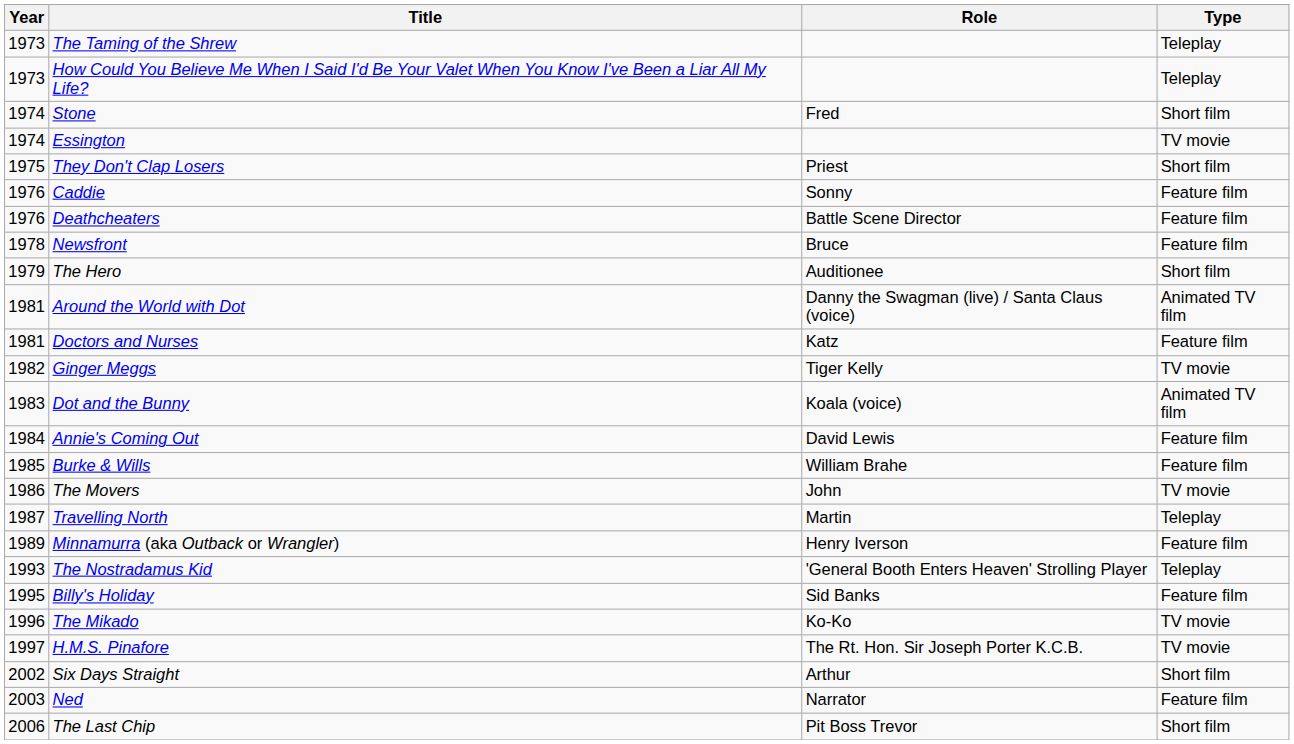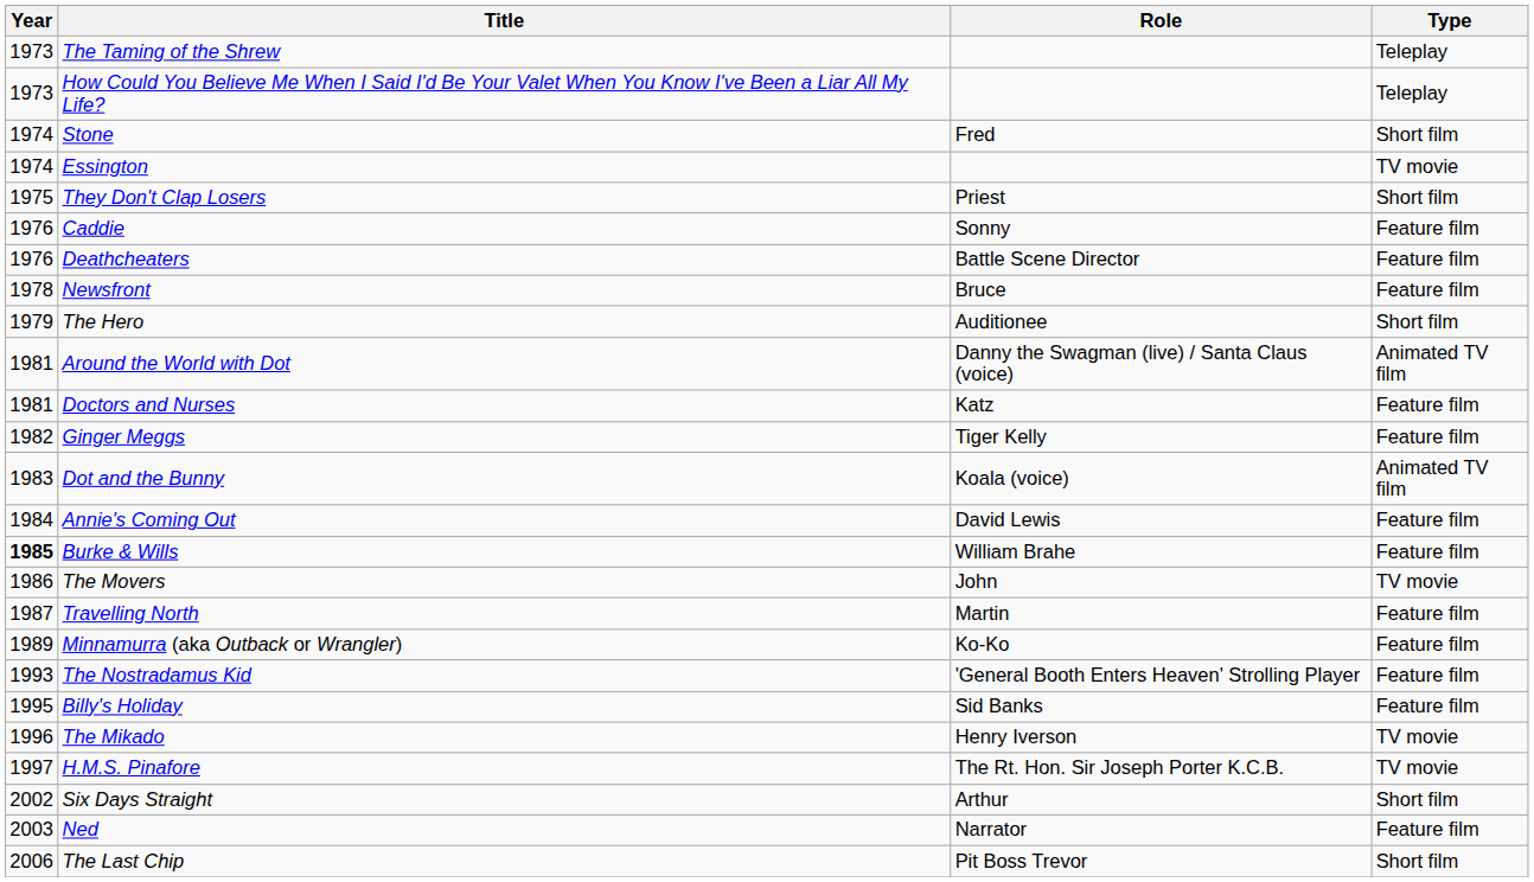Ginger Meggs | Type: TV movie -> Feature film
Burke & Wills | Year: normal -> bold
Travelling North | Type: Teleplay -> Feature film
Minnamurra (aka Outback or Wrangler) | Role: Henry Iverson -> Ko-Ko
The Nostradamus Kid | Type: Teleplay -> Feature film
The Mikado | Role: Ko-Ko -> Henry Iverson
